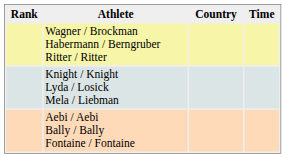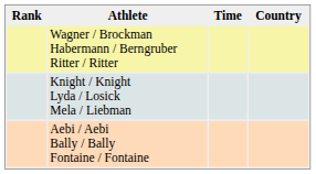columns swapped: Country <-> Time
